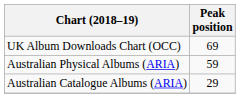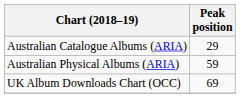rows swapped: Australian Catalogue Albums (ARIA) <-> UK Album Downloads Chart (OCC)
